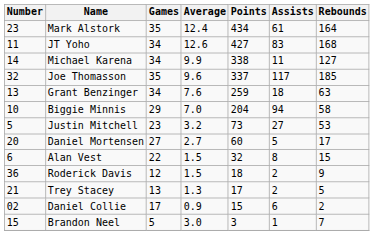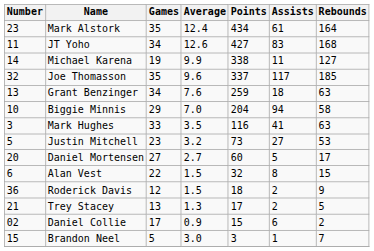Michael Karena | Games: 34 -> 19
+ row: 3 | Mark Hughes | 33 | 3.5 | 116 | 41 | 63
